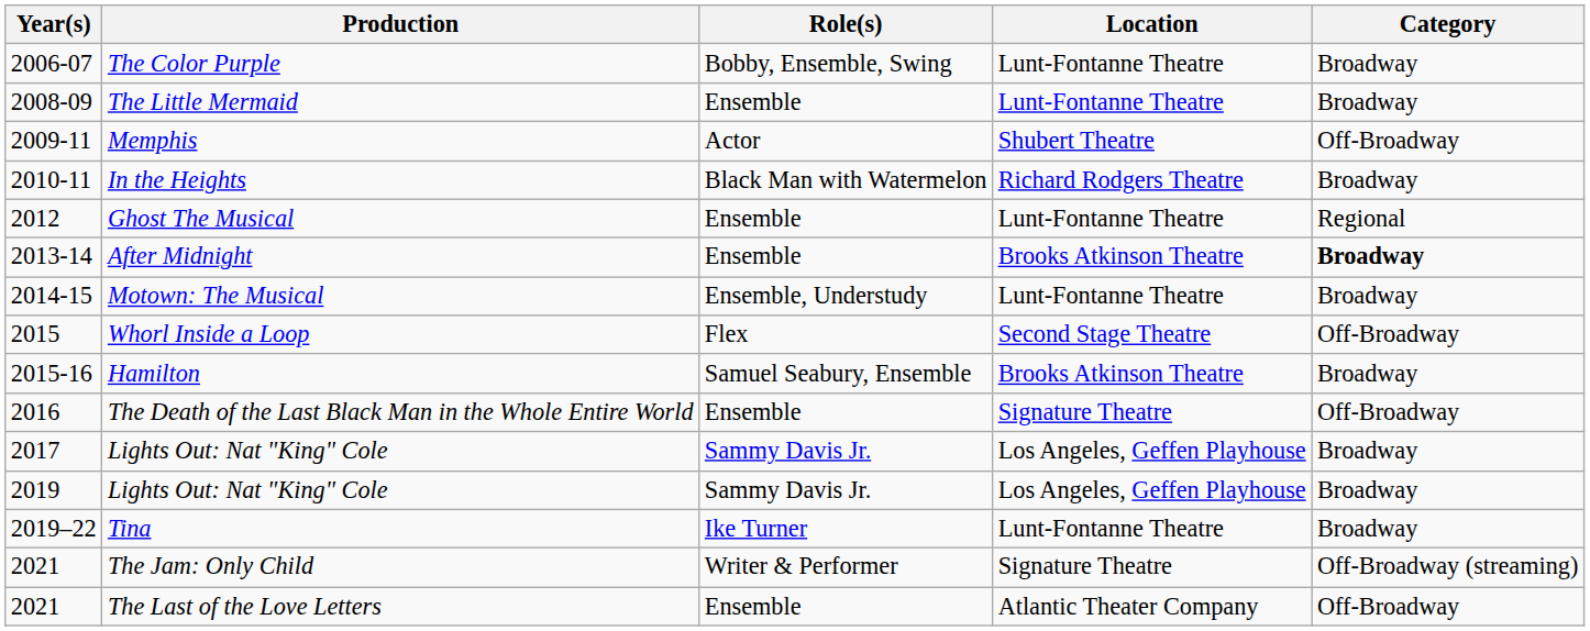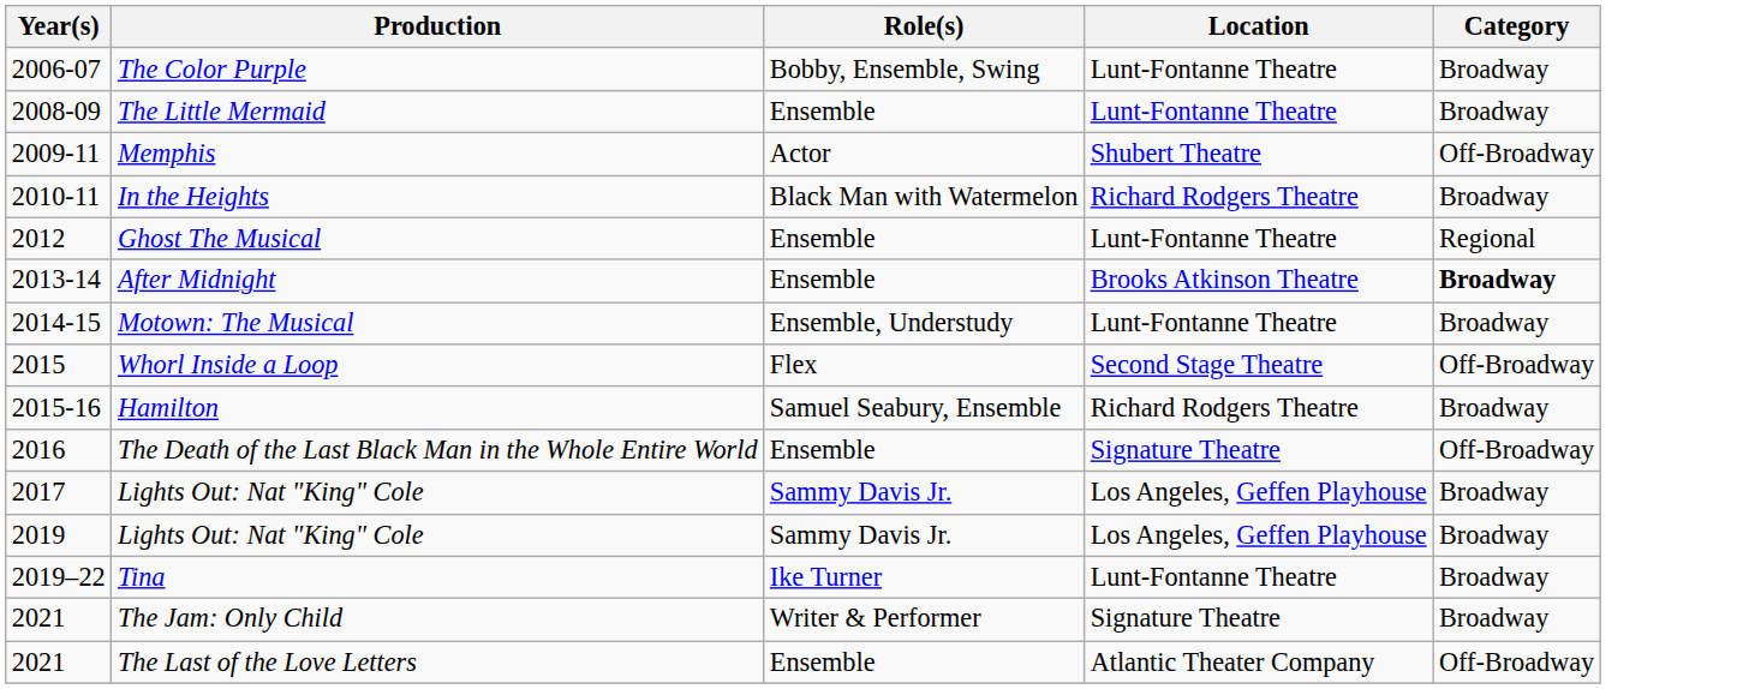Hamilton | Location: Brooks Atkinson Theatre -> Richard Rodgers Theatre
The Jam: Only Child | Category: Off-Broadway (streaming) -> Broadway
